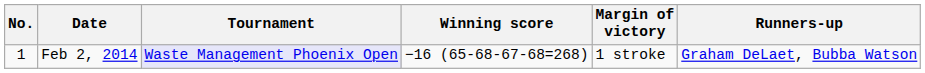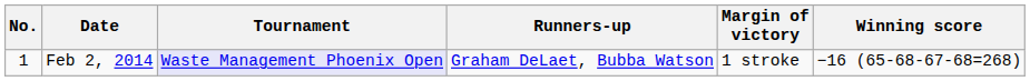columns swapped: Winning score <-> Runners-up
